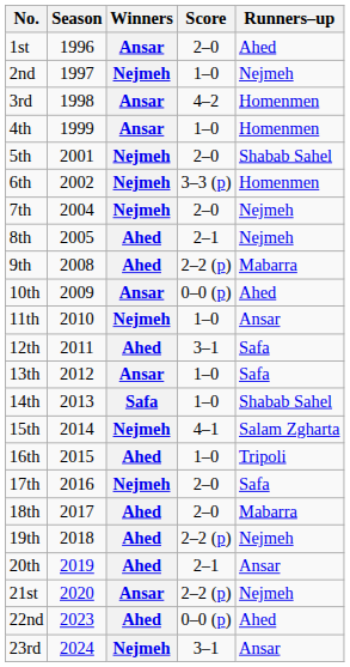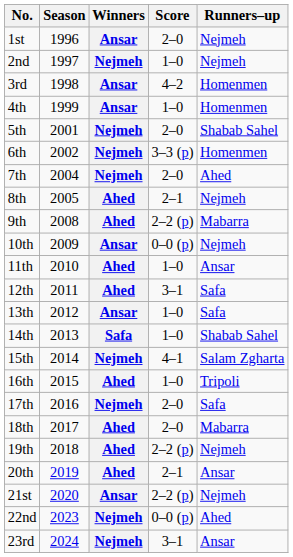1st | Runners–up: Ahed -> Nejmeh
7th | Runners–up: Nejmeh -> Ahed
10th | Runners–up: Ahed -> Nejmeh
11th | Winners: Nejmeh -> Ahed
22nd | Winners: Ahed -> Nejmeh
